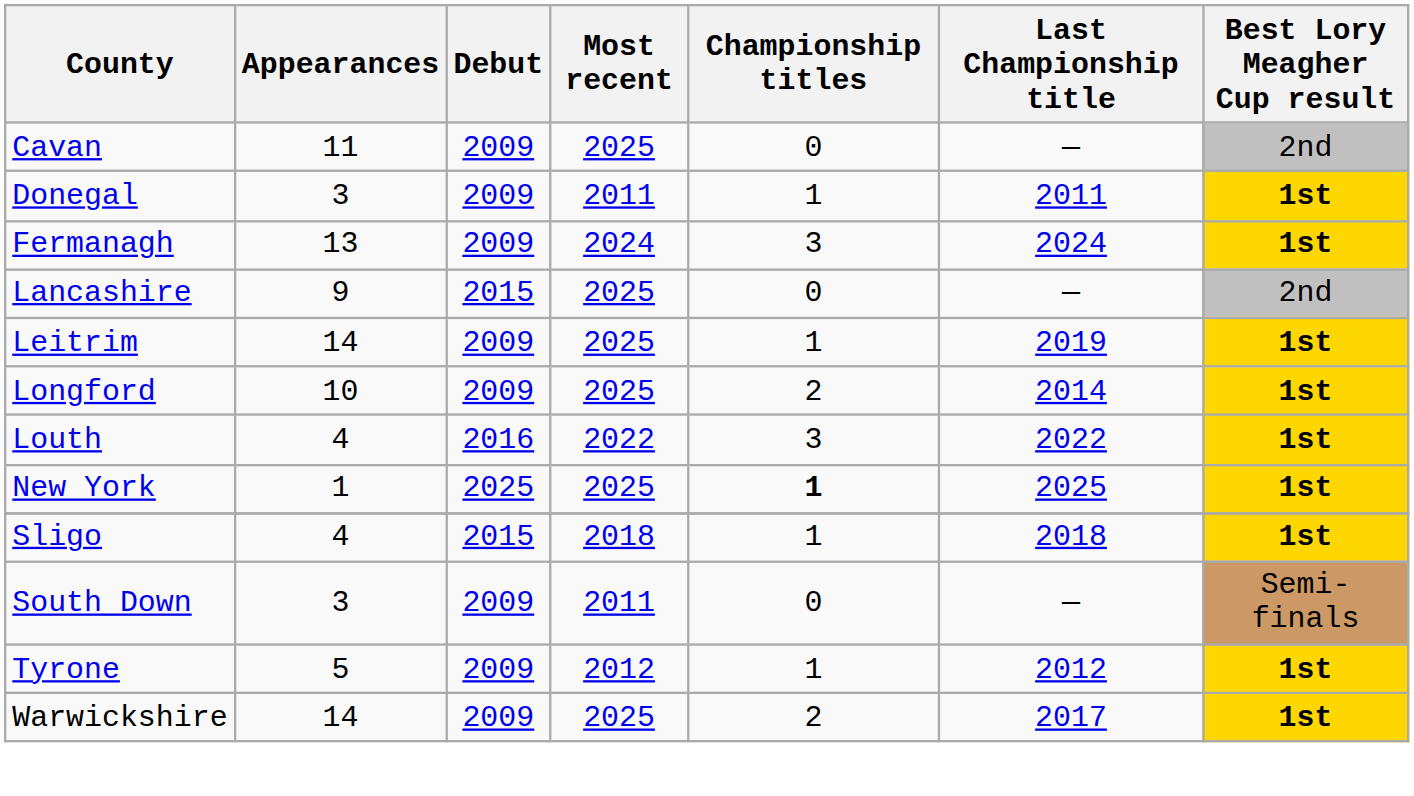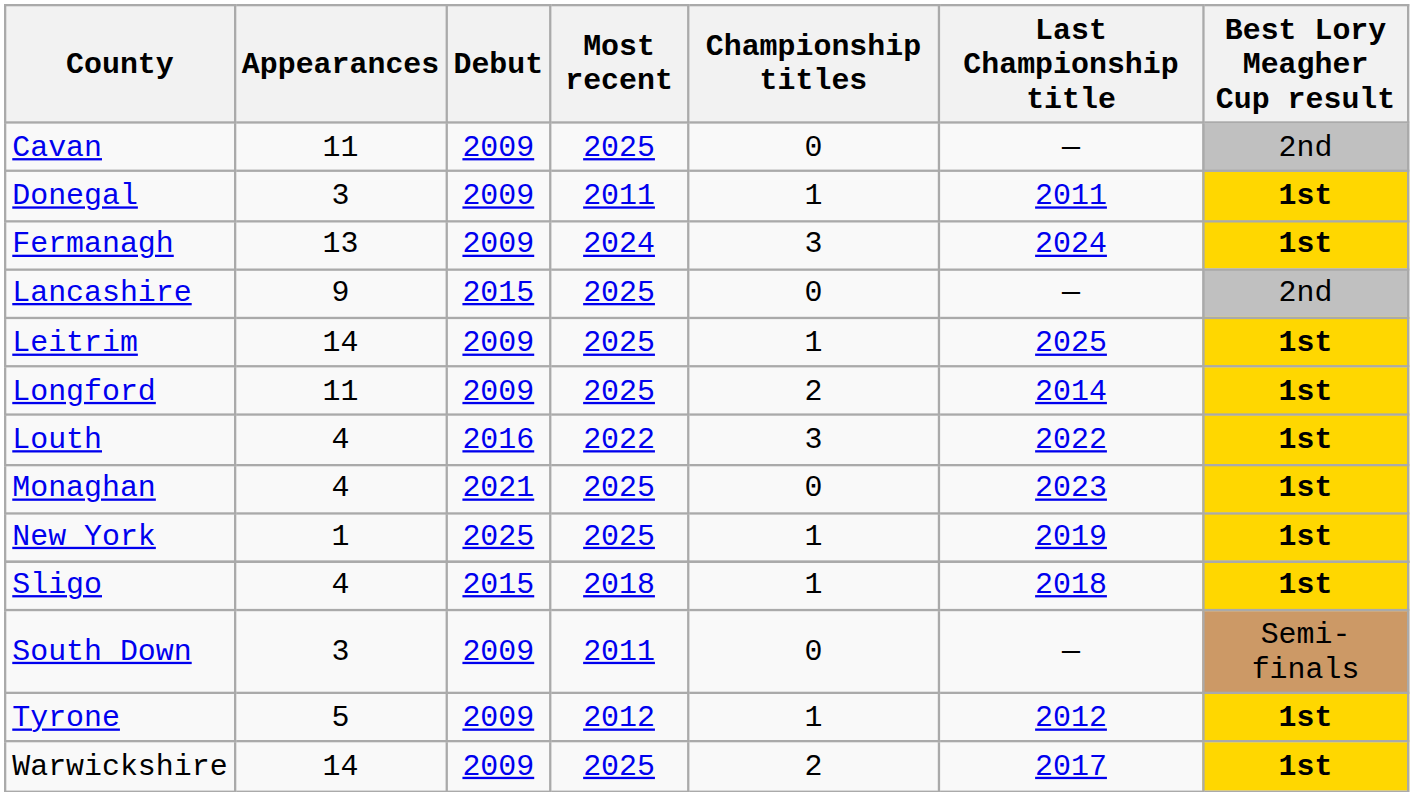Leitrim | Last Championship title: 2019 -> 2025
Longford | Appearances: 10 -> 11
+ row: Monaghan | 4 | 2021 | 2025 | 0 | 2023 | 1st
New York | Championship titles: bold -> normal
New York | Last Championship title: 2025 -> 2019
